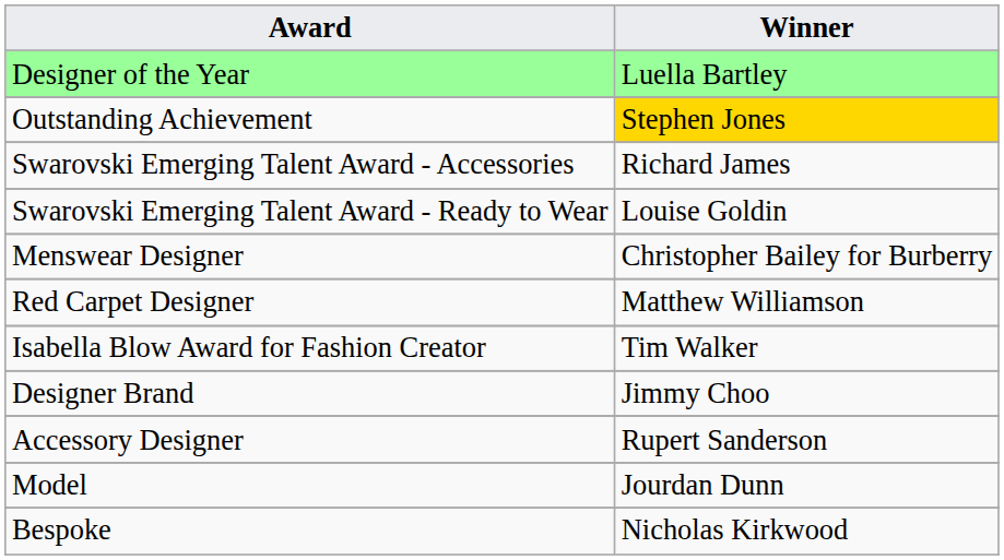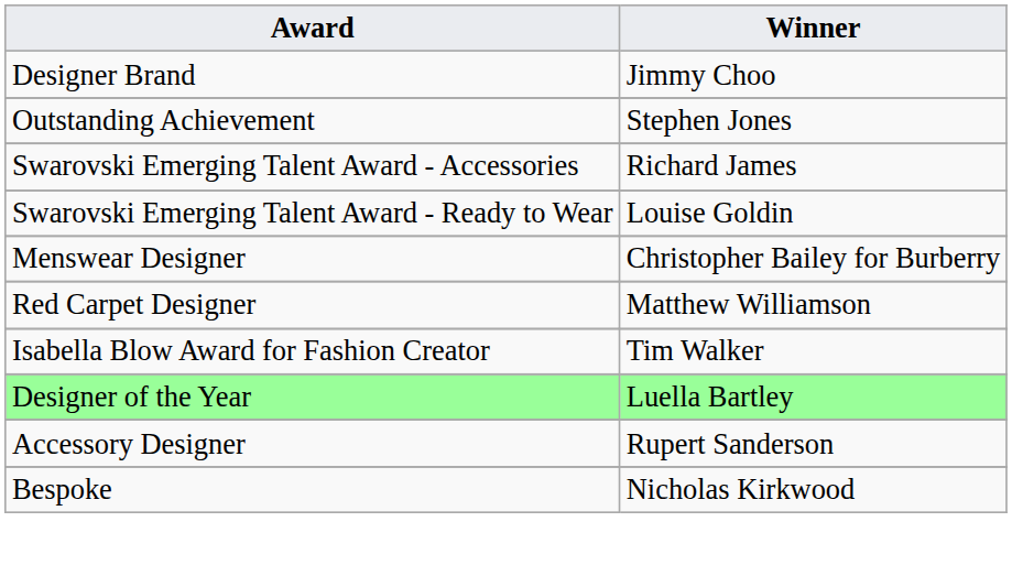rows swapped: Designer of the Year <-> Designer Brand
Outstanding Achievement | Winner: gold background -> no background
- row: Model | Jourdan Dunn
